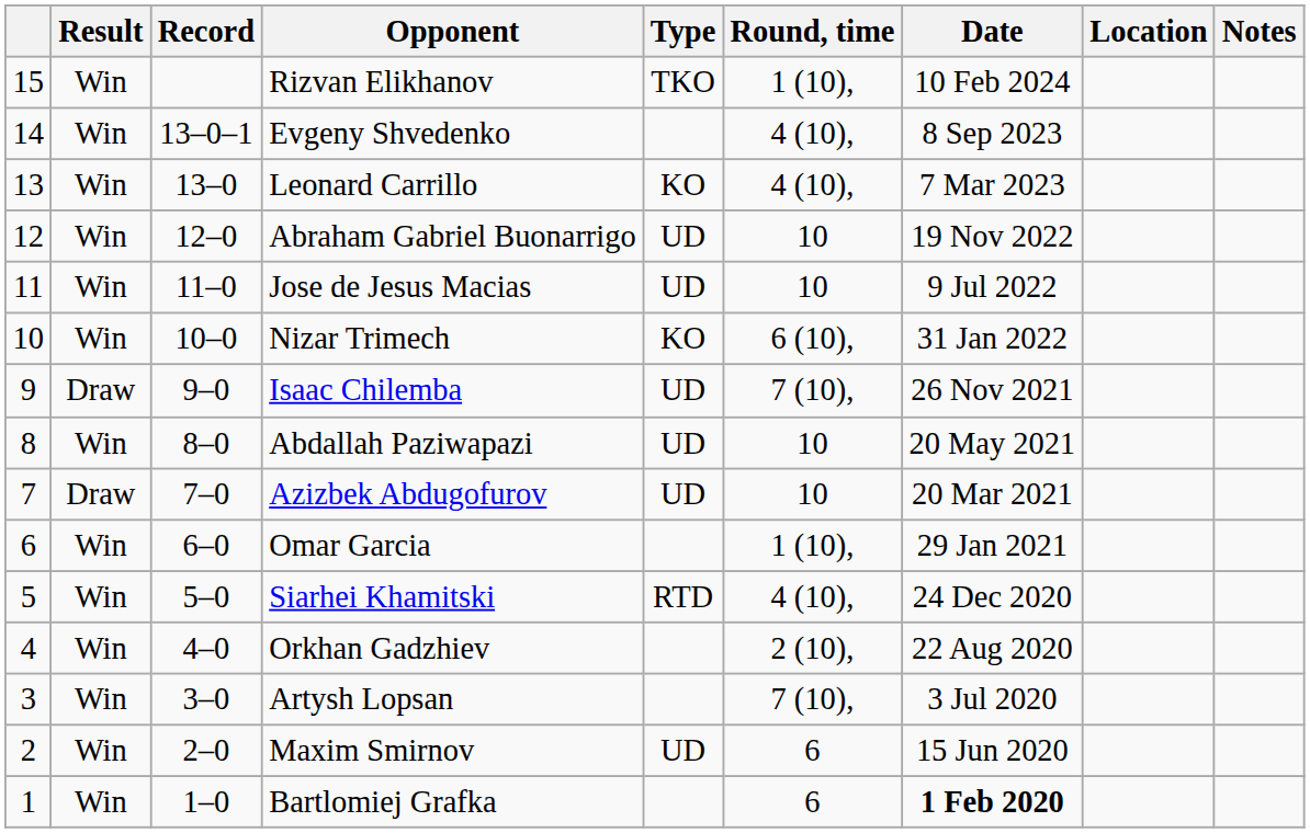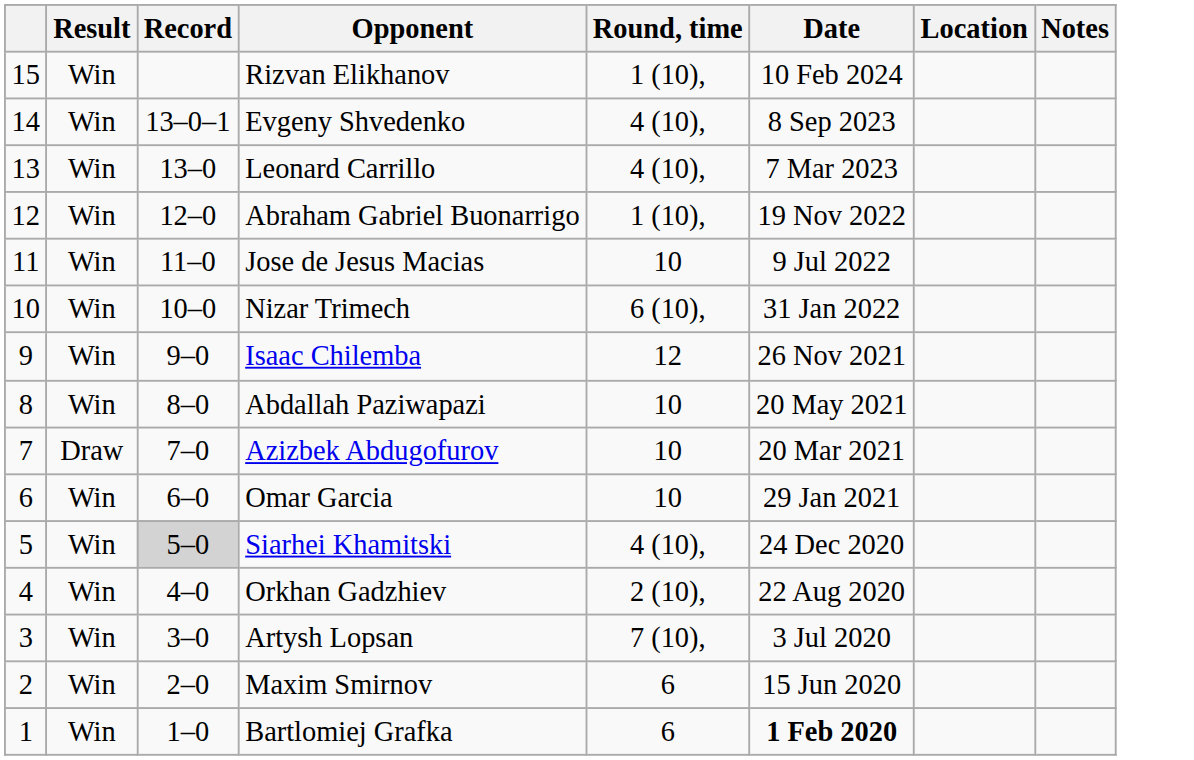- column: Type | TKO | KO | UD | UD | KO | UD | UD | UD | RTD | UD
Abraham Gabriel Buonarrigo | Round, time: 10 -> 1 (10),
Isaac Chilemba | Result: Draw -> Win
Isaac Chilemba | Round, time: 7 (10), -> 12
Omar Garcia | Round, time: 1 (10), -> 10
Siarhei Khamitski | Record: no background -> lightgrey background
